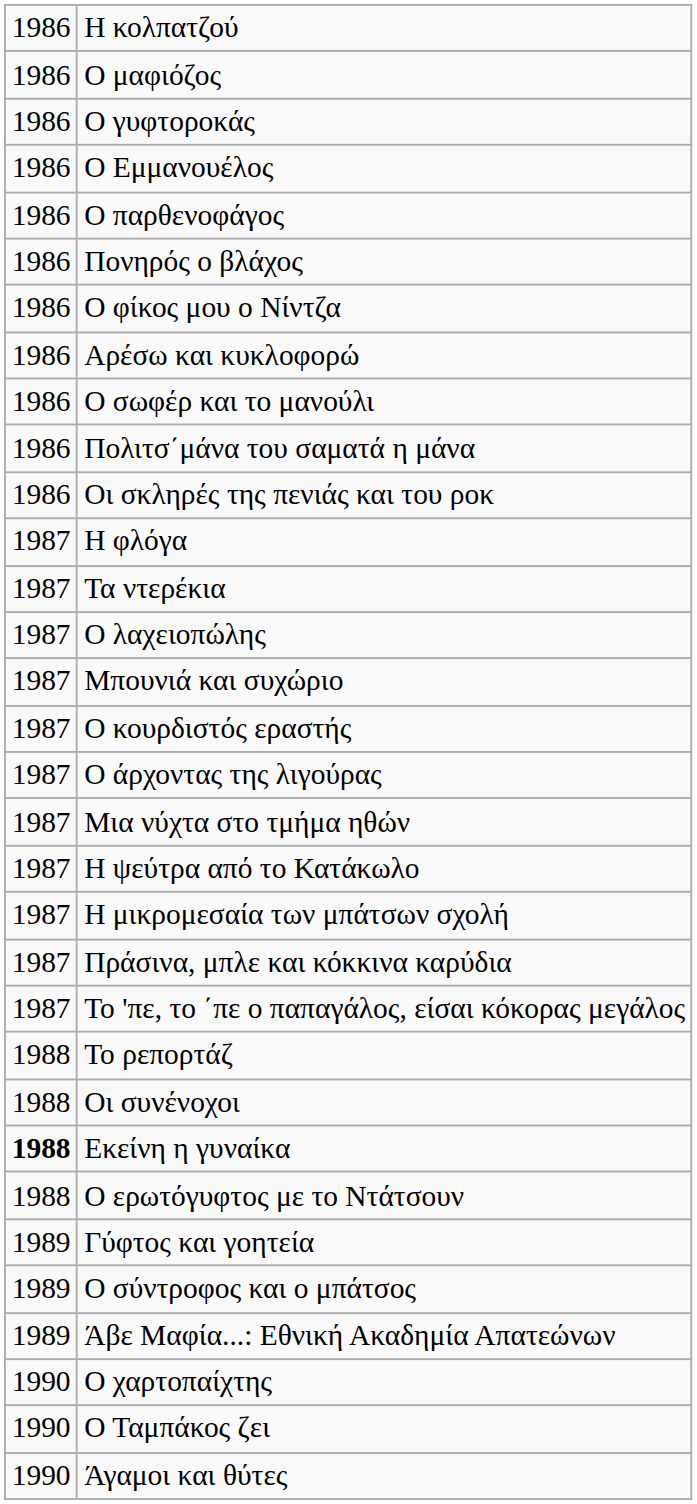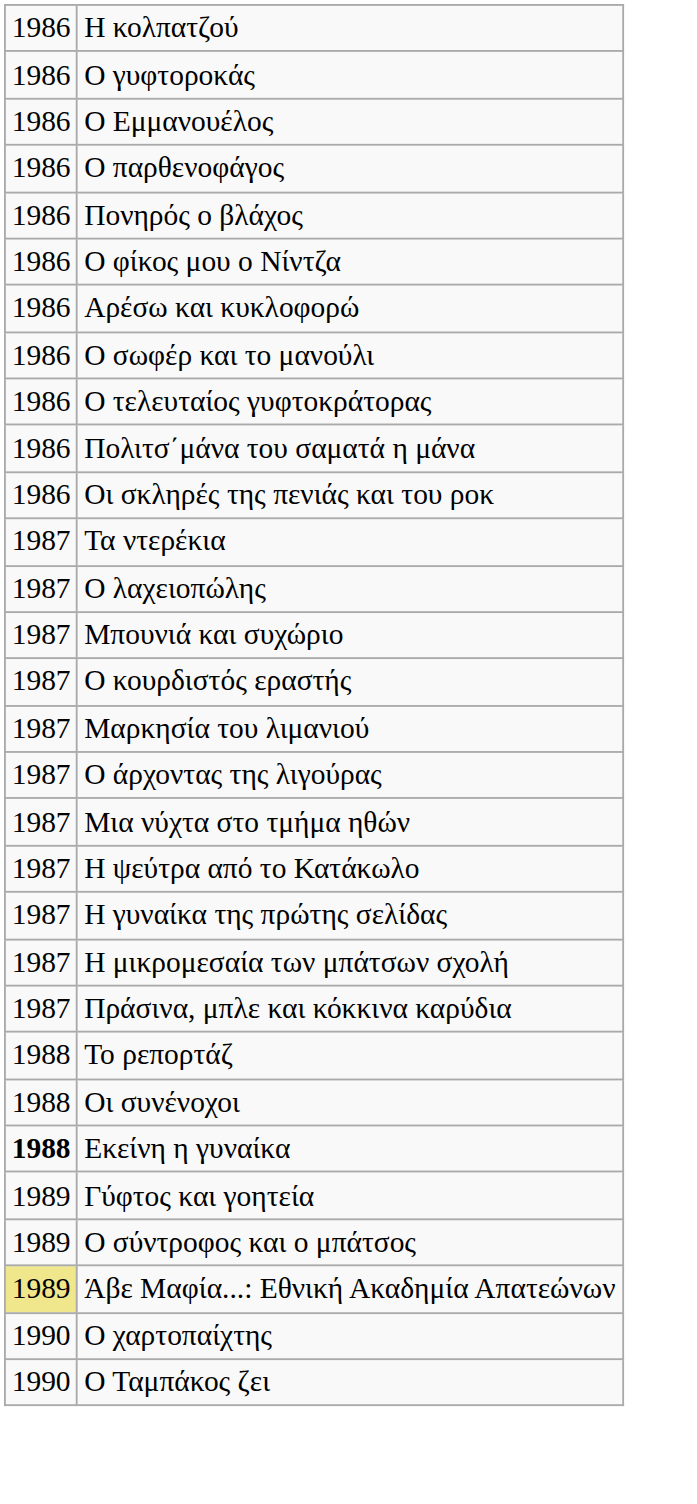- row: 1986 | Ο μαφιόζος
+ row: 1986 | Ο τελευταίος γυφτοκράτορας
- row: 1987 | Η φλόγα
+ row: 1987 | Μαρκησία του λιμανιού
+ row: 1987 | Η γυναίκα της πρώτης σελίδας
- row: 1987 | Το 'πε, το ΄πε ο παπαγάλος, είσαι κόκορας μεγάλος
- row: 1988 | Ο ερωτόγυφτος με το Ντάτσουν
Άβε Μαφία...: Εθνική Ακαδημία Απατεώνων | column 1: no background -> khaki background
- row: 1990 | Άγαμοι και θύτες
